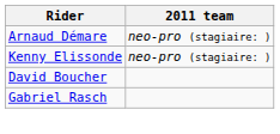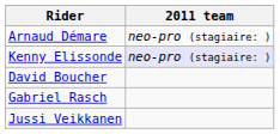Kenny Elissonde | 2011 team: no background -> lavender background
+ row: Jussi Veikkanen
